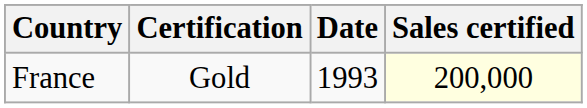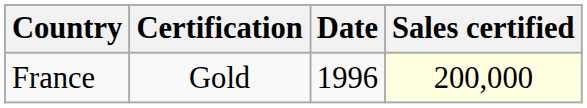France | Date: 1993 -> 1996
